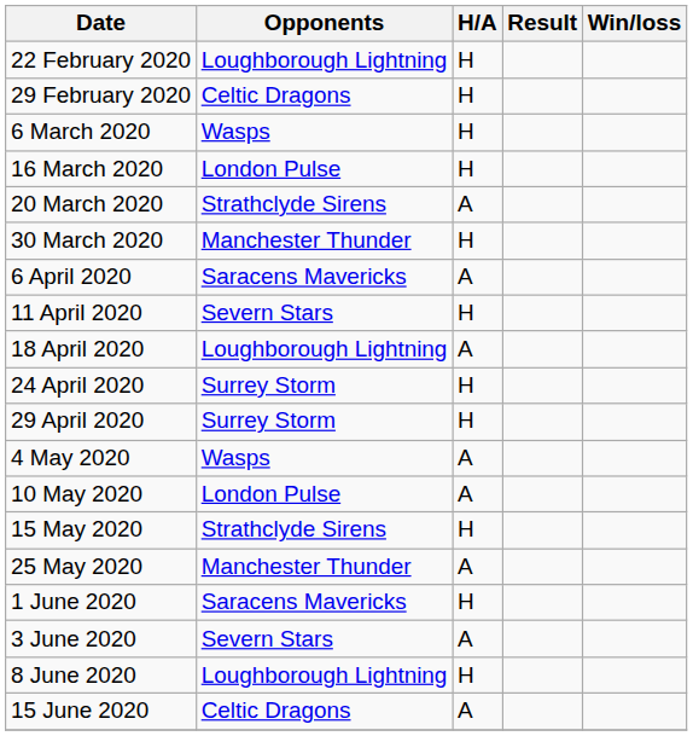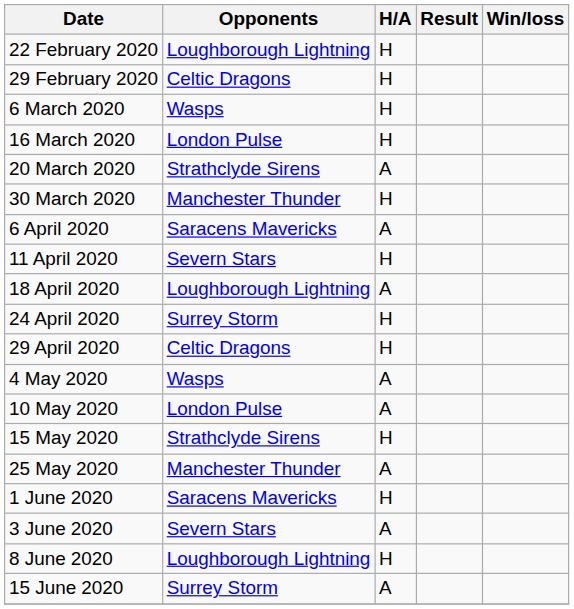29 April 2020 | Opponents: Surrey Storm -> Celtic Dragons
15 June 2020 | Opponents: Celtic Dragons -> Surrey Storm
